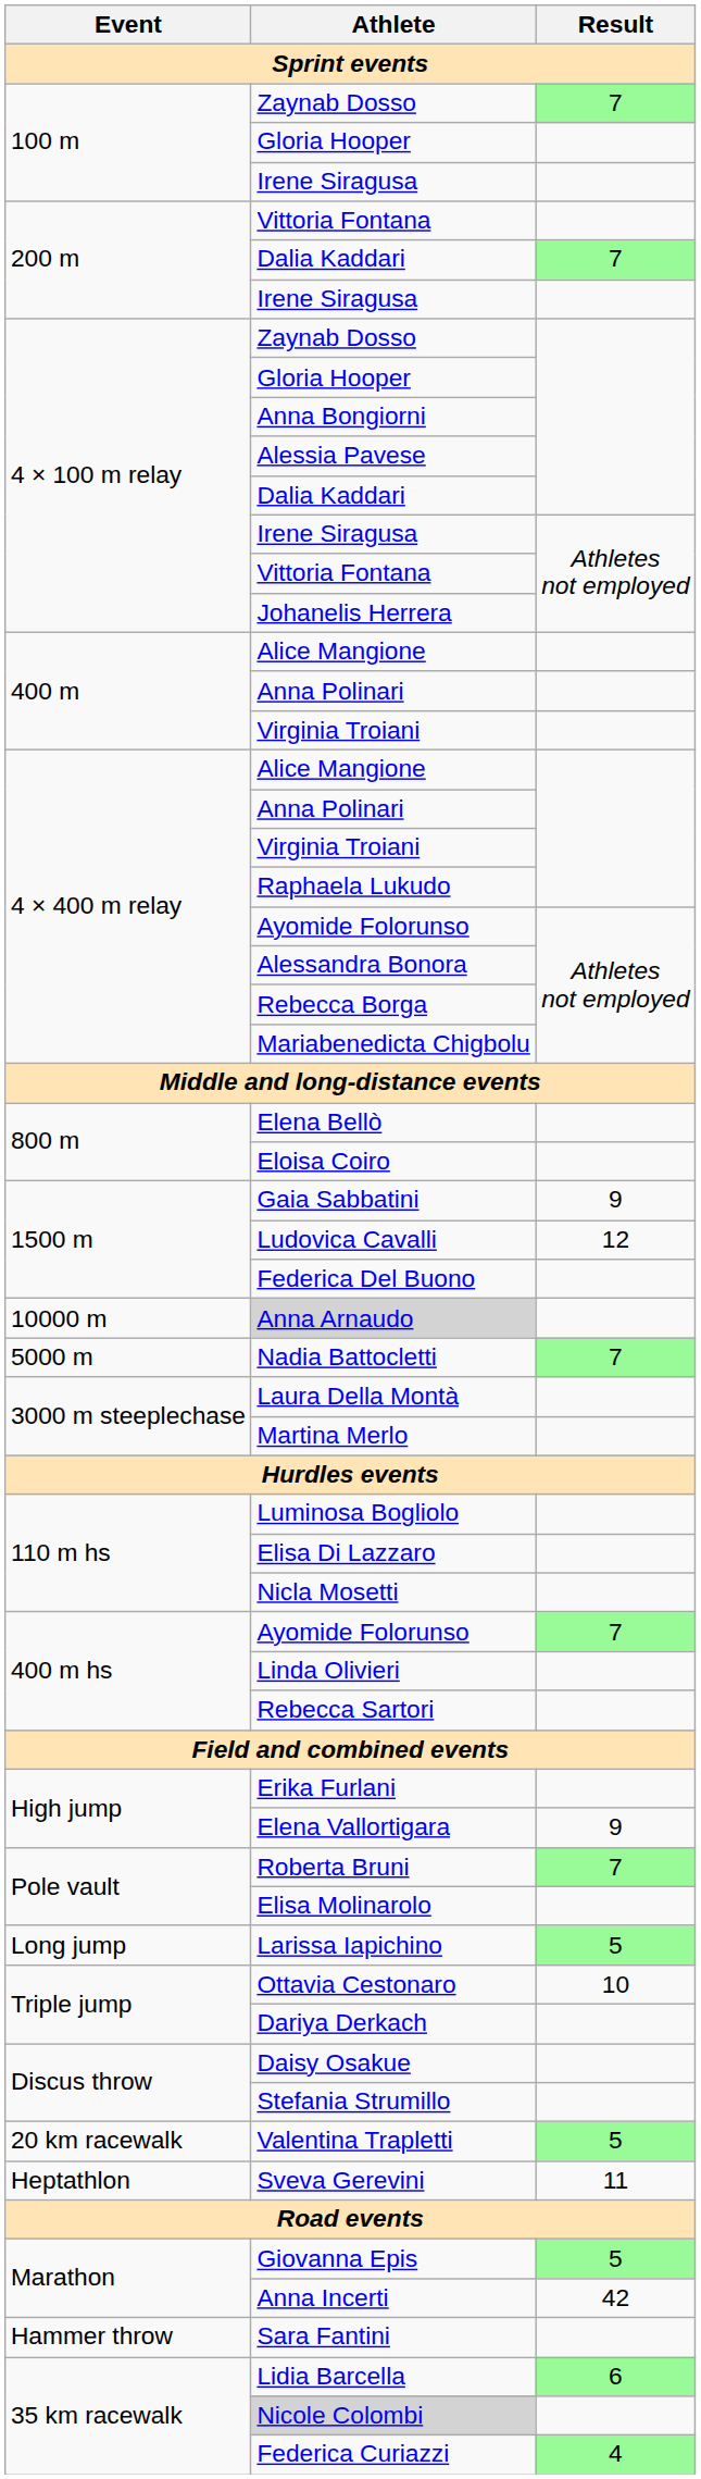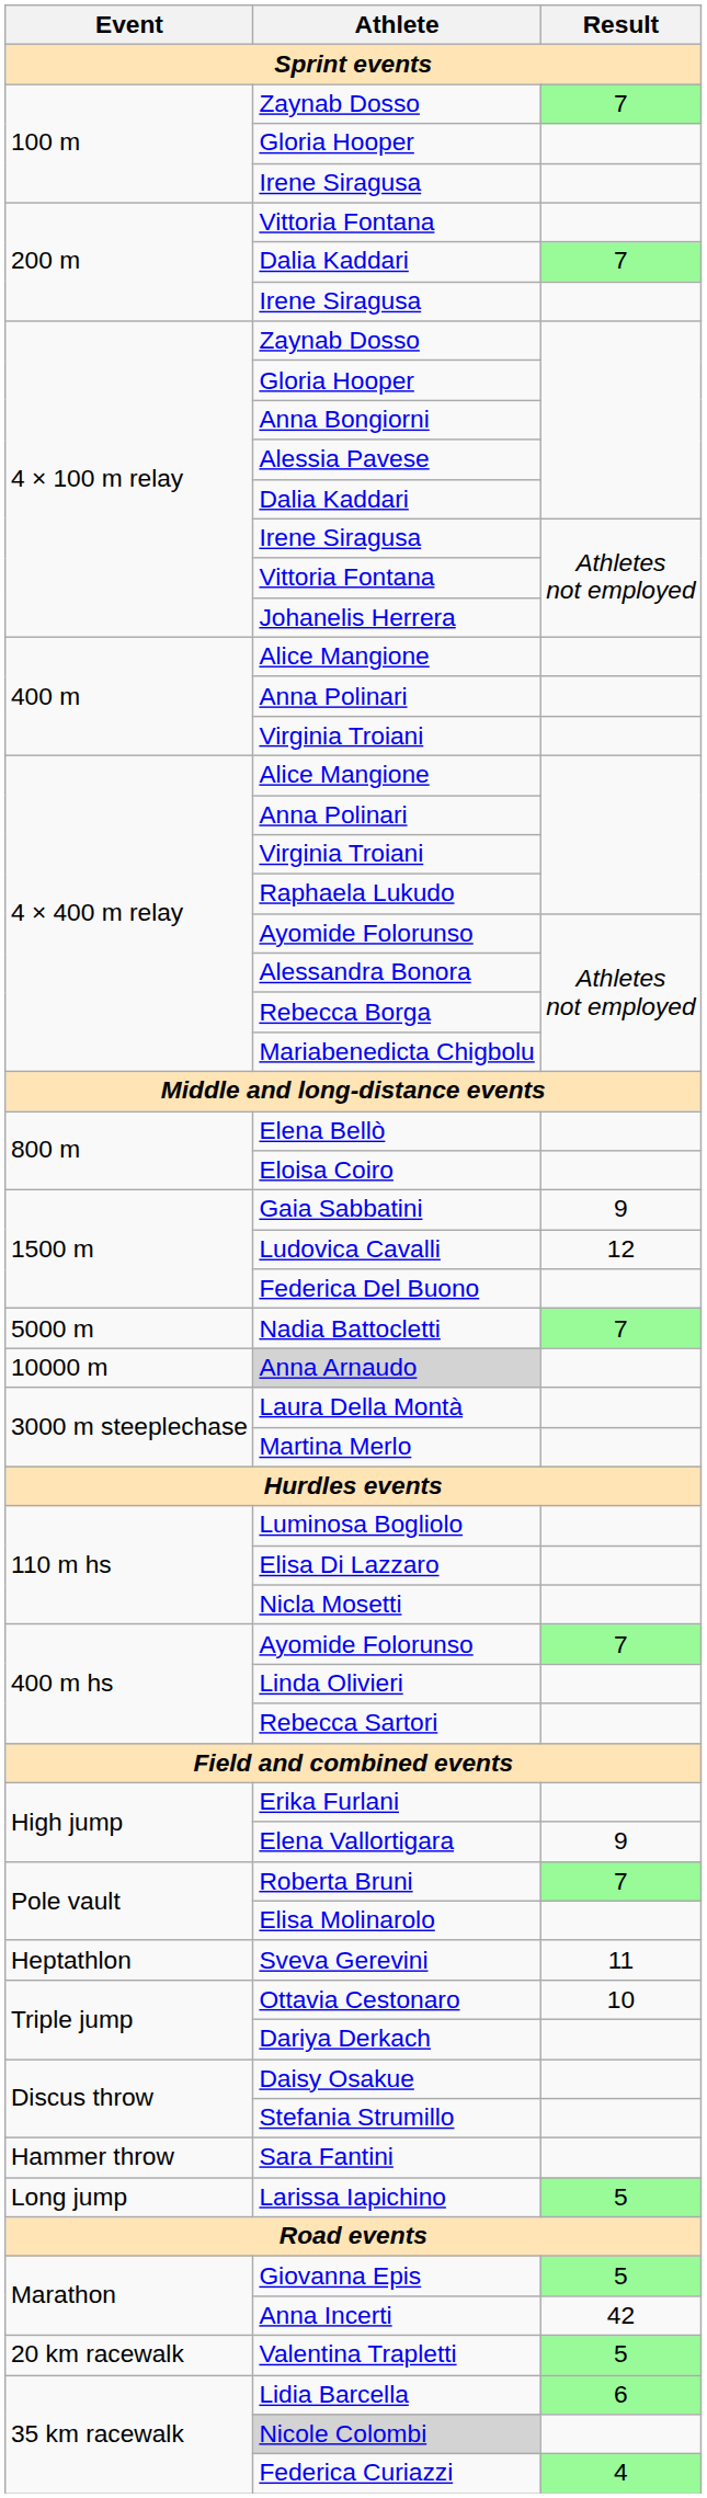rows swapped: Nadia Battocletti <-> Anna Arnaudo
rows swapped: Larissa Iapichino <-> Sveva Gerevini
rows swapped: Sara Fantini <-> Valentina Trapletti
